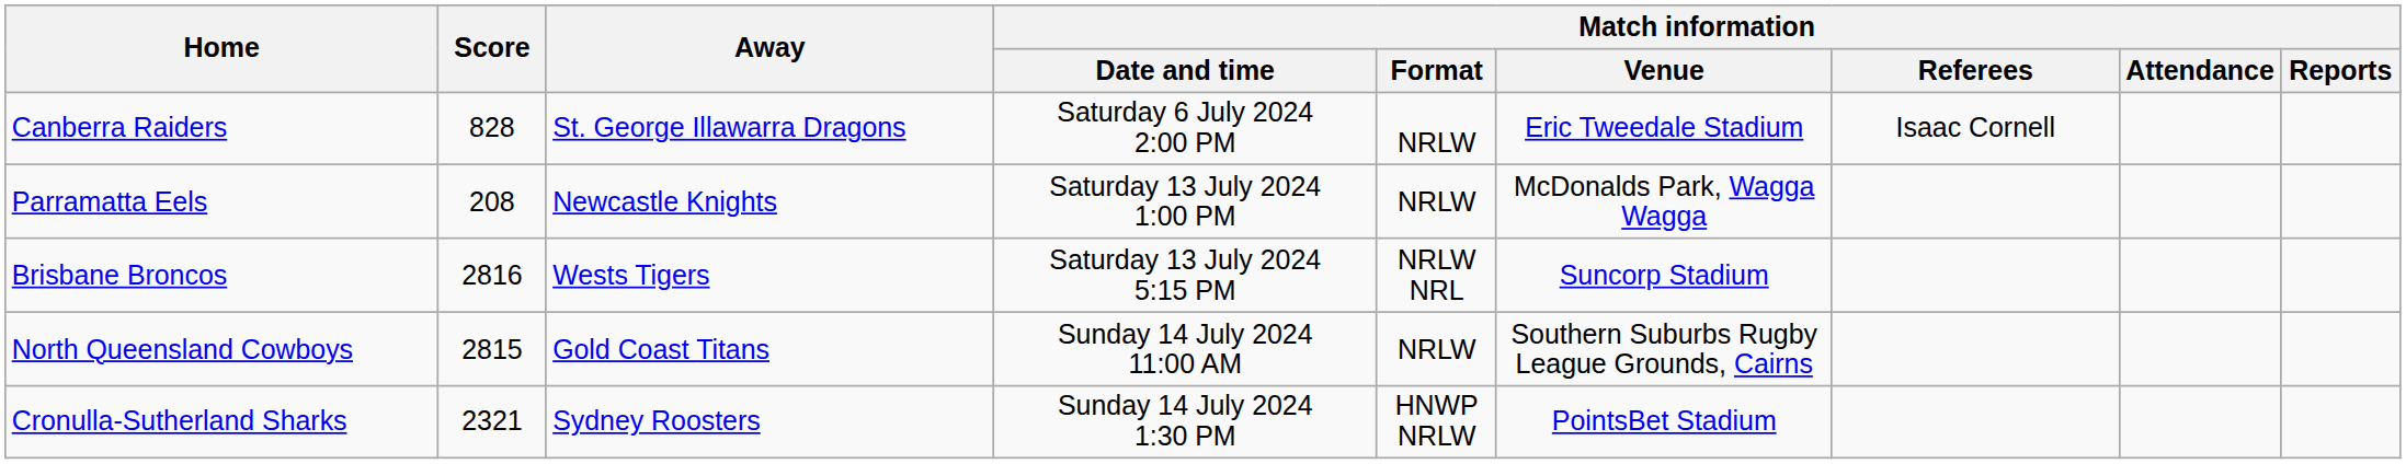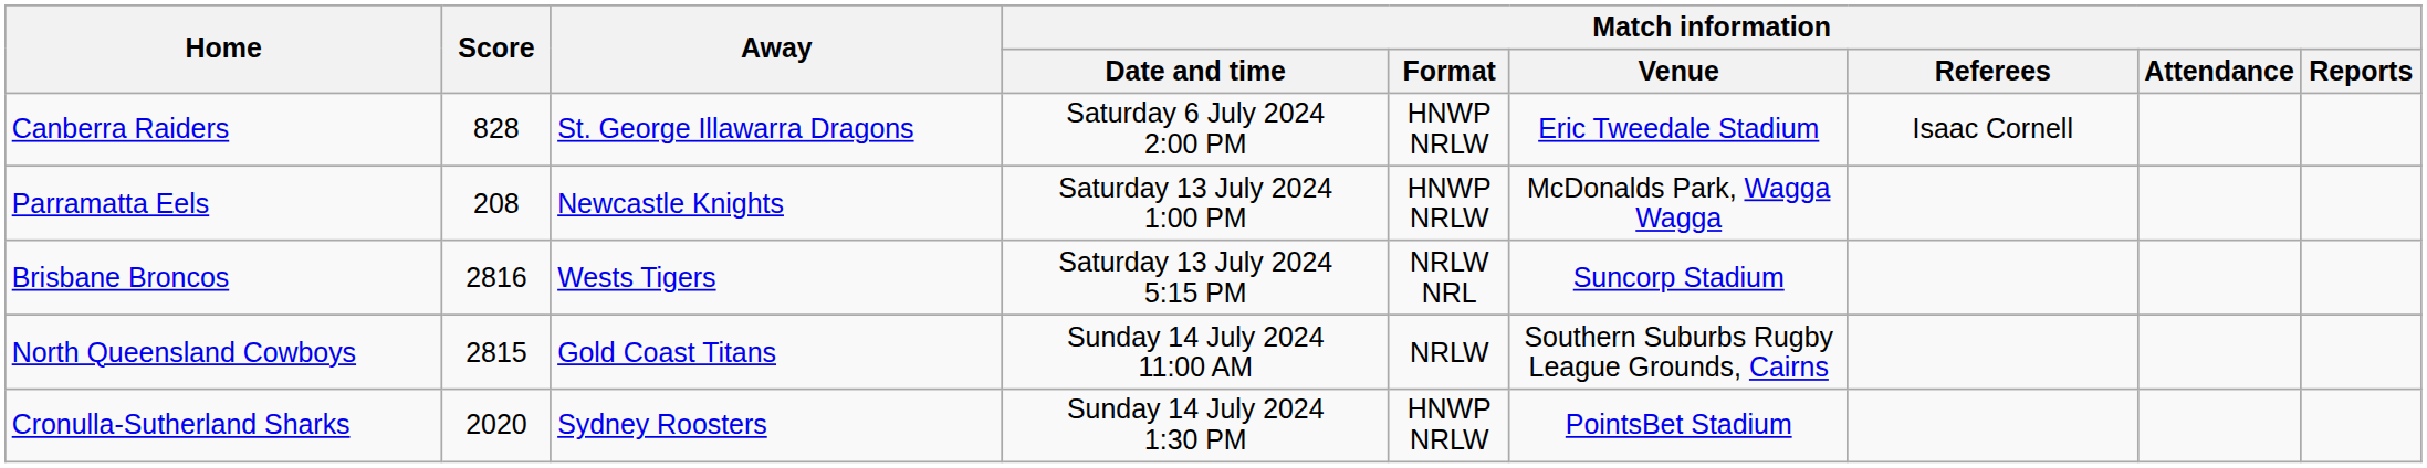Canberra Raiders | Match information / Format: NRLW -> HNWP NRLW
Parramatta Eels | Match information / Format: NRLW -> HNWP NRLW
Cronulla-Sutherland Sharks | Score: 2321 -> 2020
